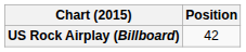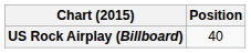US Rock Airplay (Billboard) | Position: 42 -> 40
